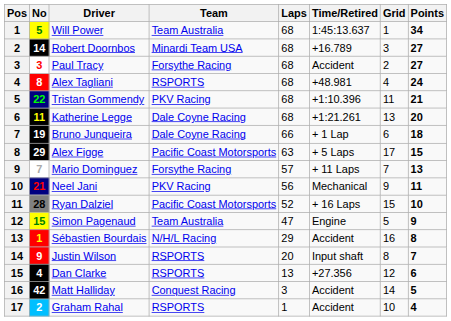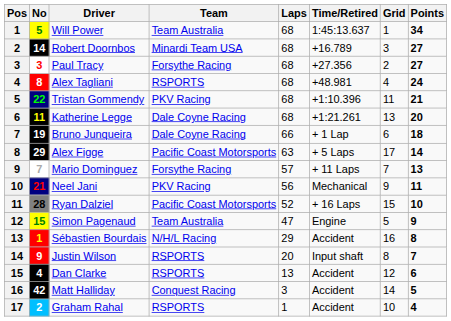Paul Tracy | Time/Retired: Accident -> +27.356
Alex Figge | Points: 15 -> 14
Dan Clarke | Time/Retired: +27.356 -> Accident
